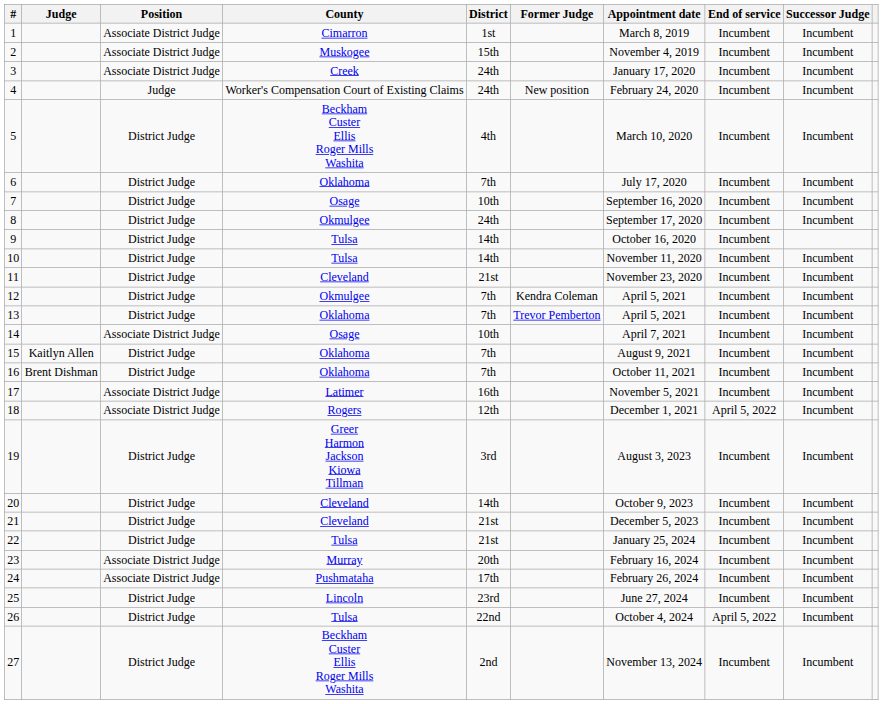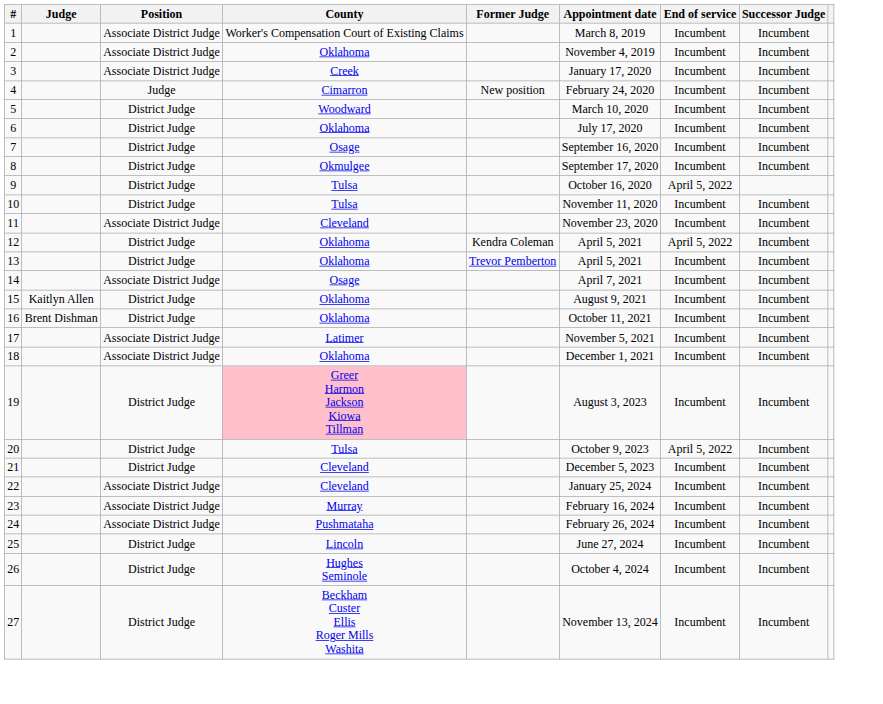- column: District | 1st | 15th | 24th | 24th | 4th | 7th | 10th | 24th | 14th | 14th | 21st | 7th | 7th | 10th | 7th | 7th | 16th | 12th | 3rd | 14th | 21st | 21st | 20th | 17th | 23rd | 22nd | 2nd
1 | County: Cimarron -> Worker's Compensation Court of Existing Claims
2 | County: Muskogee -> Oklahoma
4 | County: Worker's Compensation Court of Existing Claims -> Cimarron
5 | County: Beckham Custer Ellis Roger Mills Washita -> Woodward
9 | End of service: Incumbent -> April 5, 2022
11 | Position: District Judge -> Associate District Judge
12 | County: Okmulgee -> Oklahoma
12 | End of service: Incumbent -> April 5, 2022
18 | County: Rogers -> Oklahoma
18 | End of service: April 5, 2022 -> Incumbent
19 | County: no background -> pink background
20 | County: Cleveland -> Tulsa
20 | End of service: Incumbent -> April 5, 2022
22 | Position: District Judge -> Associate District Judge
22 | County: Tulsa -> Cleveland
26 | County: Tulsa -> Hughes Seminole
26 | End of service: April 5, 2022 -> Incumbent
